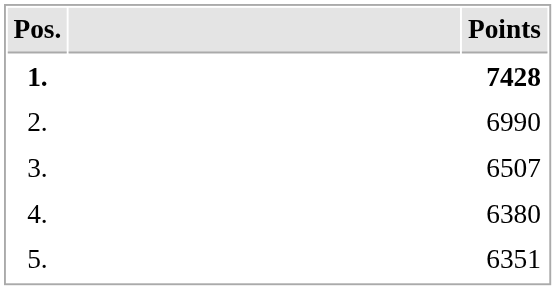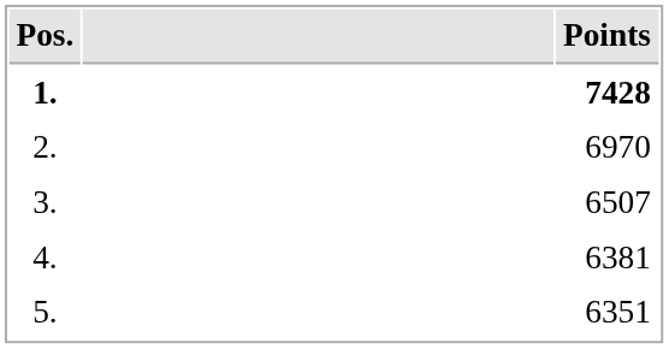2. | Points: 6990 -> 6970
4. | Points: 6380 -> 6381
